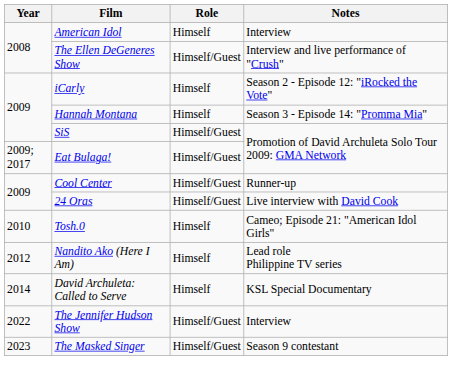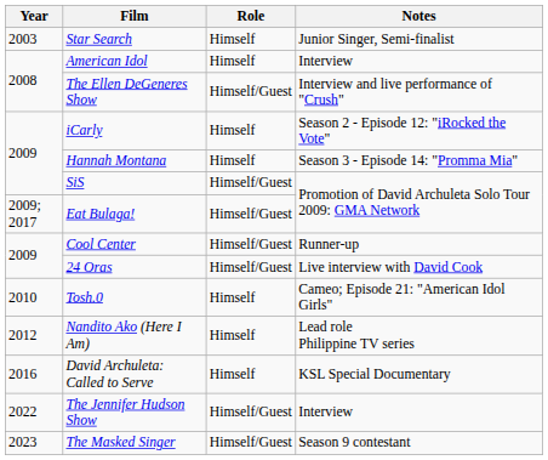+ row: 2003 | Star Search | Himself | Junior Singer, Semi-finalist
David Archuleta: Called to Serve | Year: 2014 -> 2016
